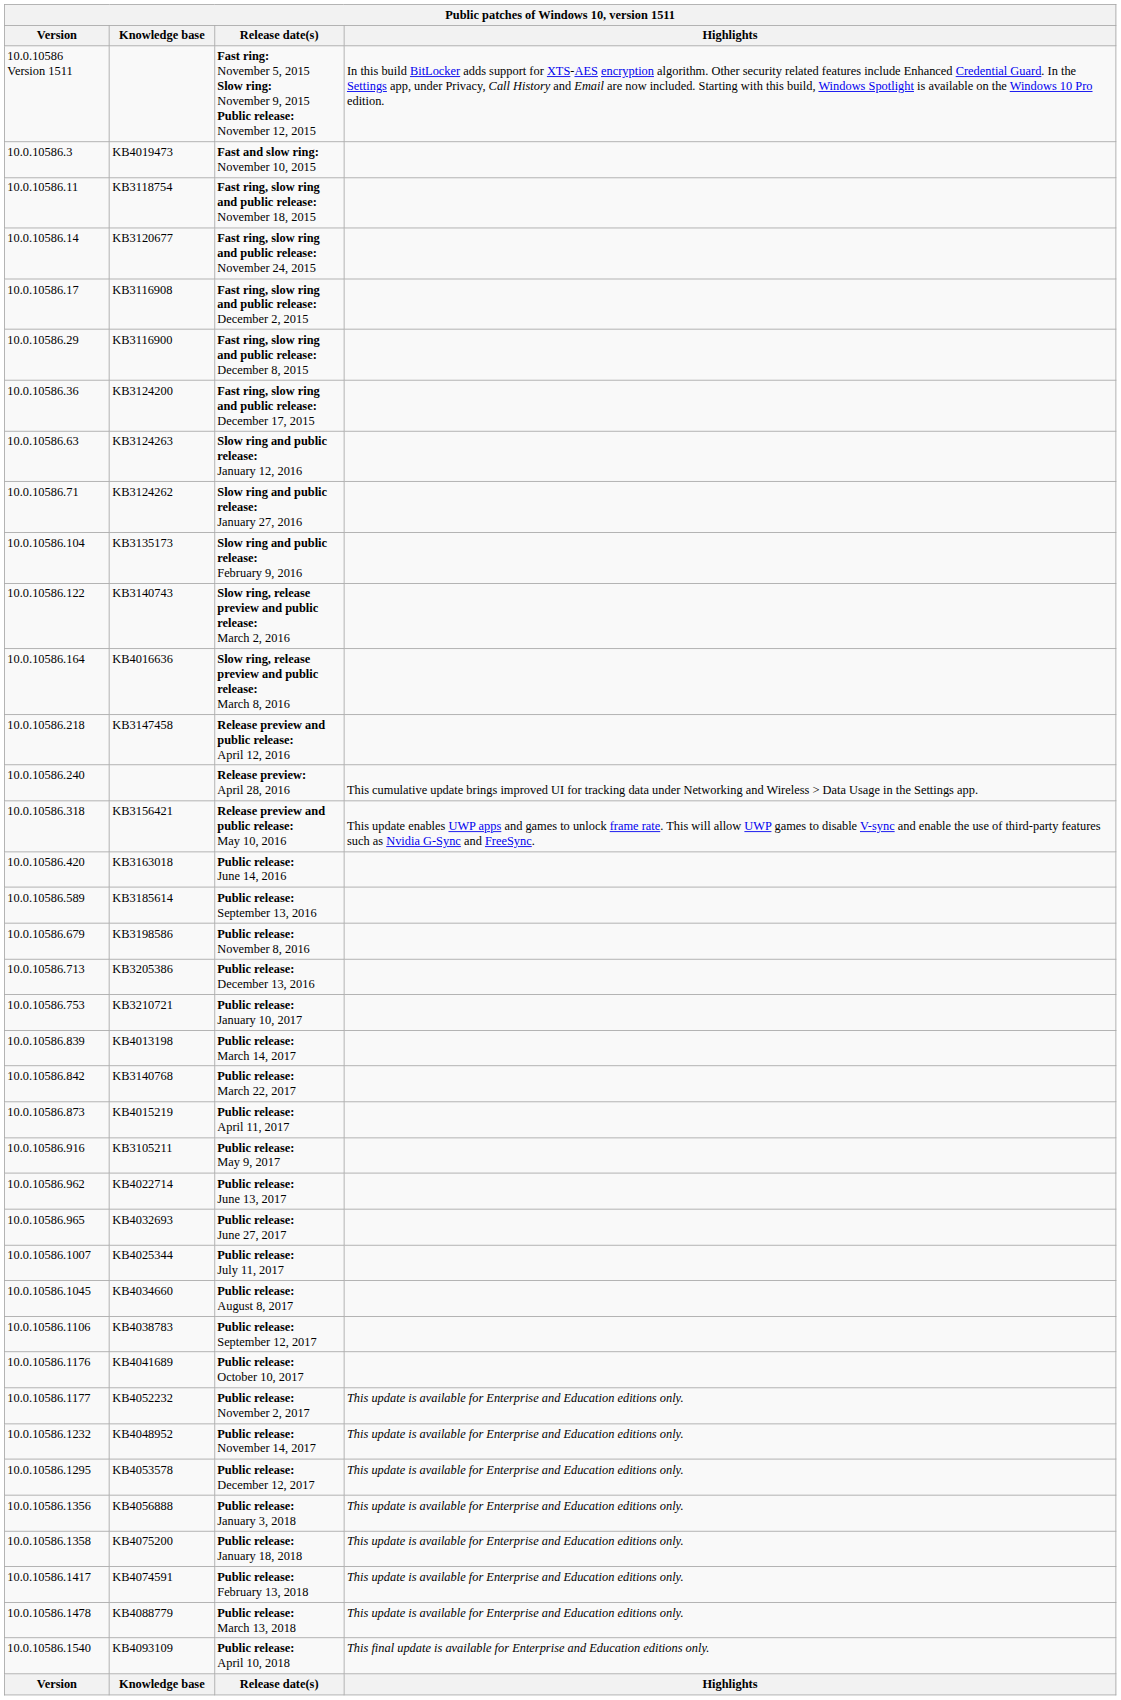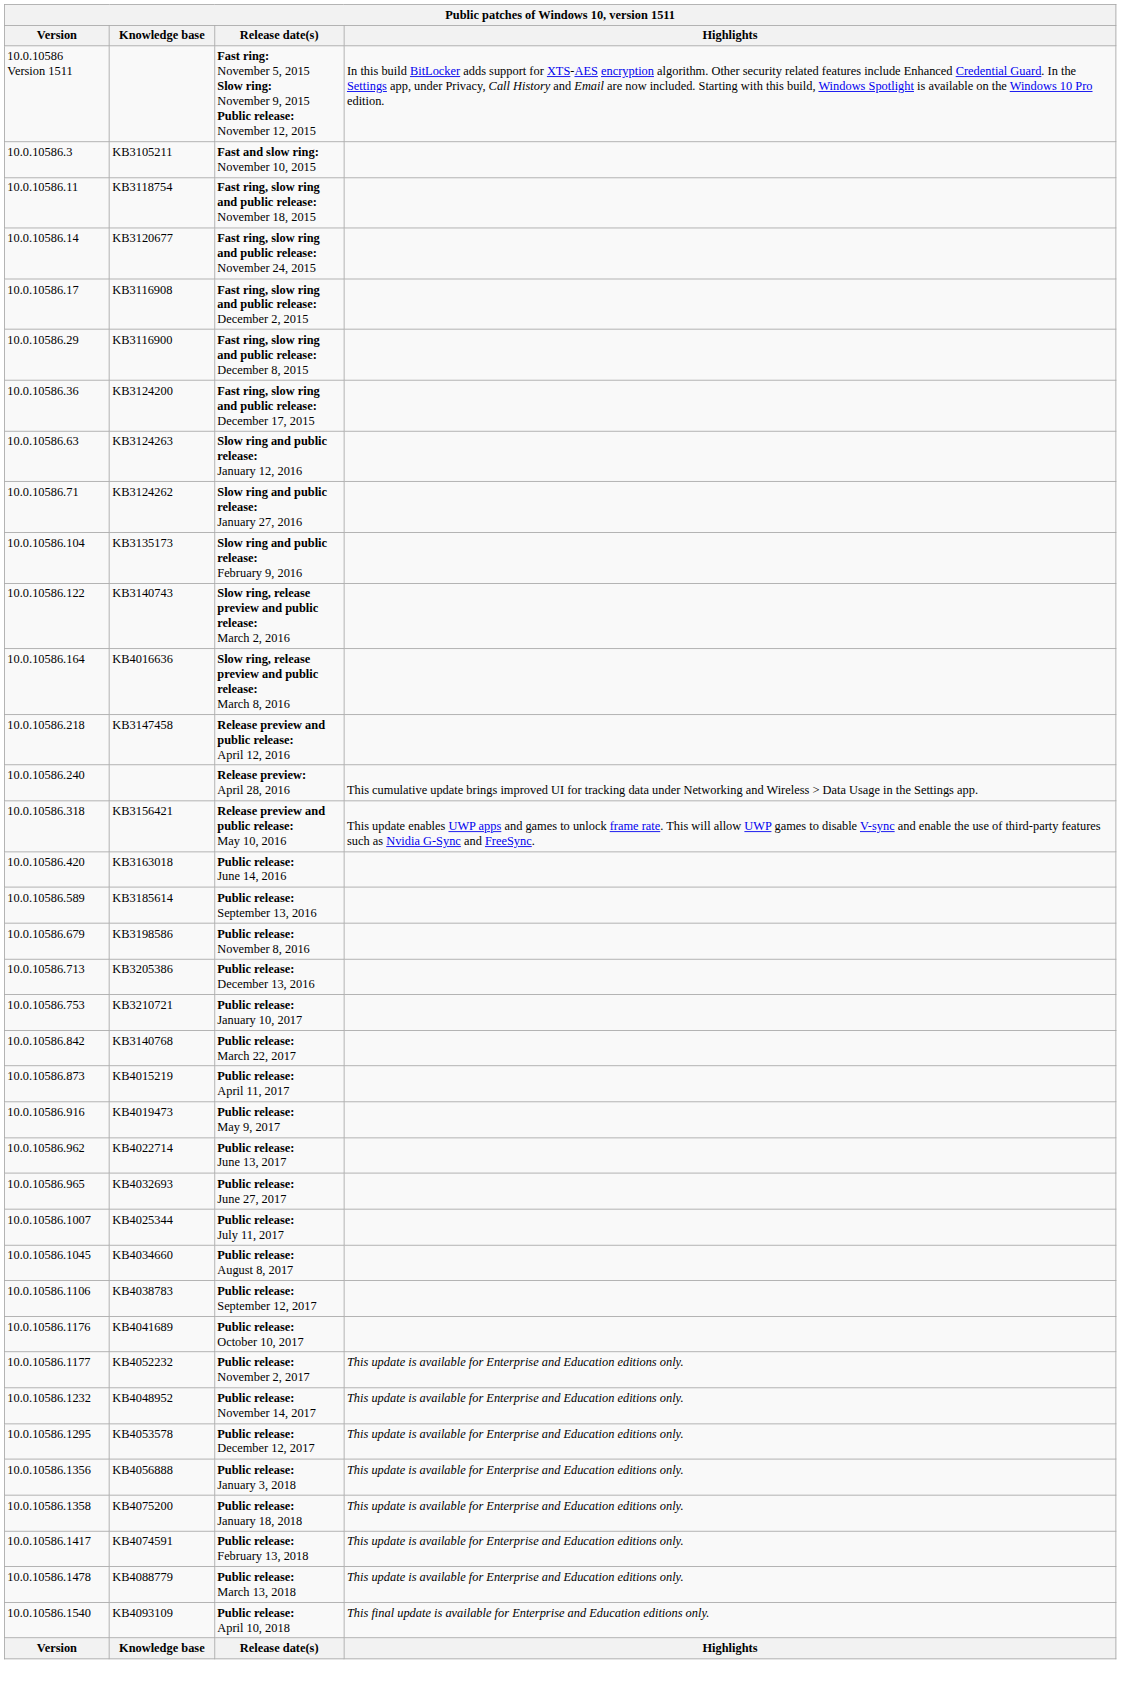Fast and slow ring: November 10, 2015 | Knowledge base: KB4019473 -> KB3105211
- row: 10.0.10586.839 | KB4013198 | Public release: March 14, 2017
Public release: May 9, 2017 | Knowledge base: KB3105211 -> KB4019473
